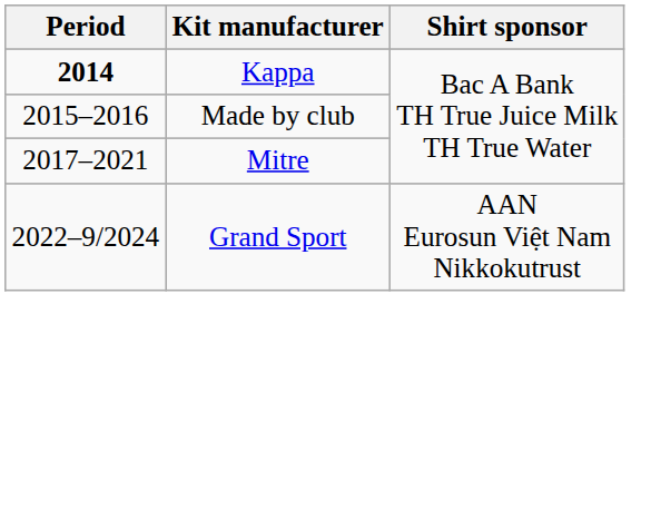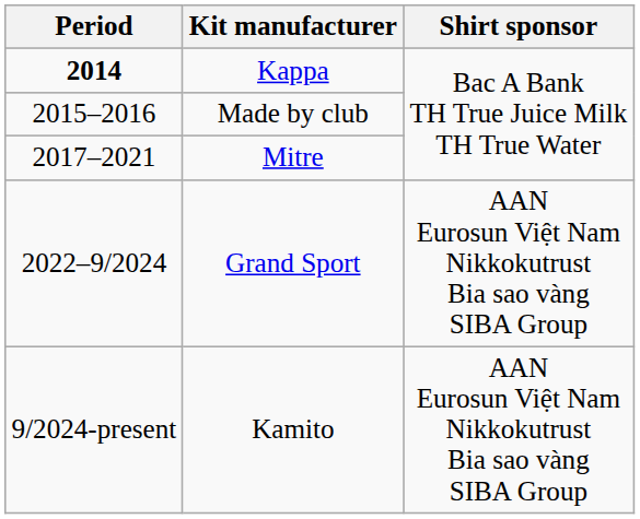Grand Sport | Shirt sponsor: AAN Eurosun Việt Nam Nikkokutrust -> AAN Eurosun Việt Nam Nikkokutrust Bia sao vàng SIBA Group
+ row: 9/2024-present | Kamito | AAN Eurosun Việt Nam Nikkokutrust Bia sao vàng SIBA Group
